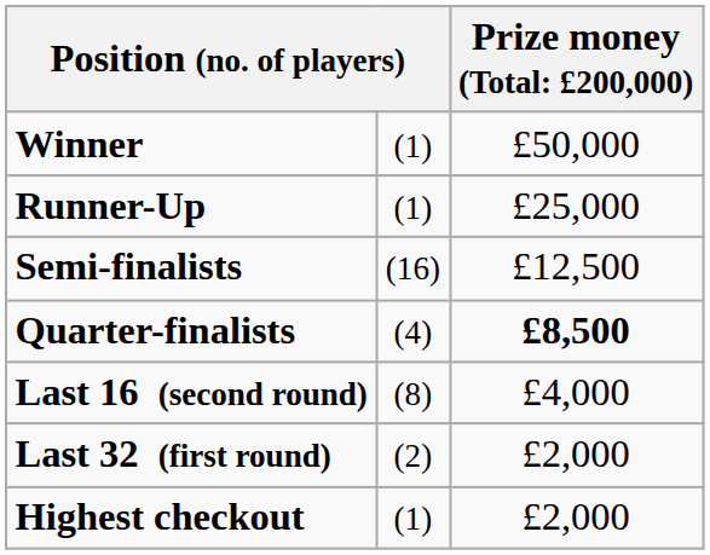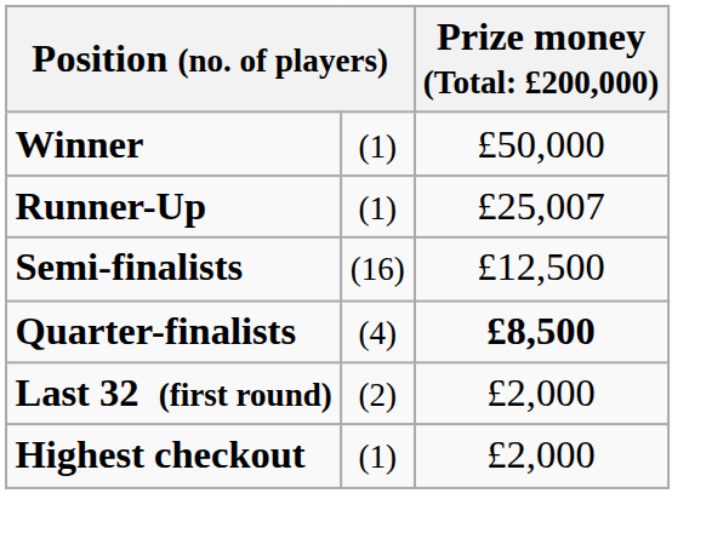Runner-Up | column 3: £25,000 -> £25,007
- row: Last 16 (second round) | (8) | £4,000
